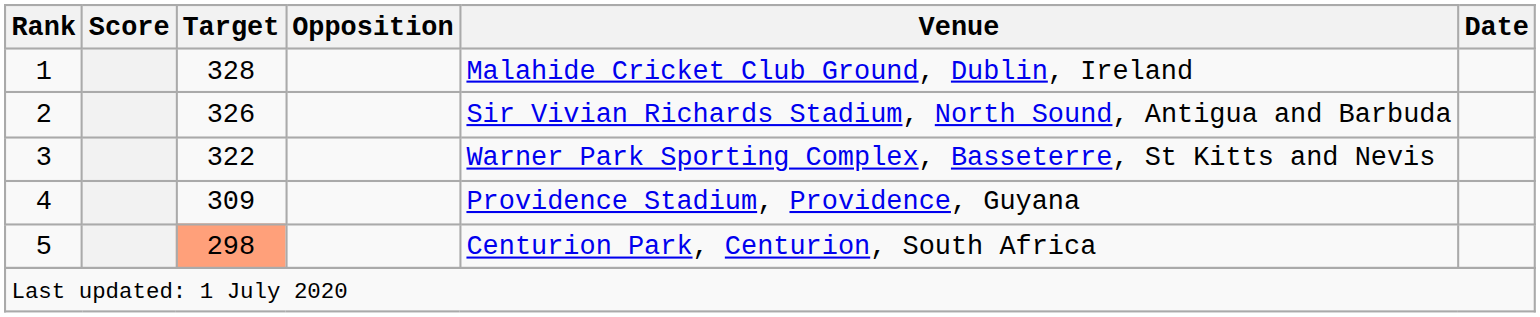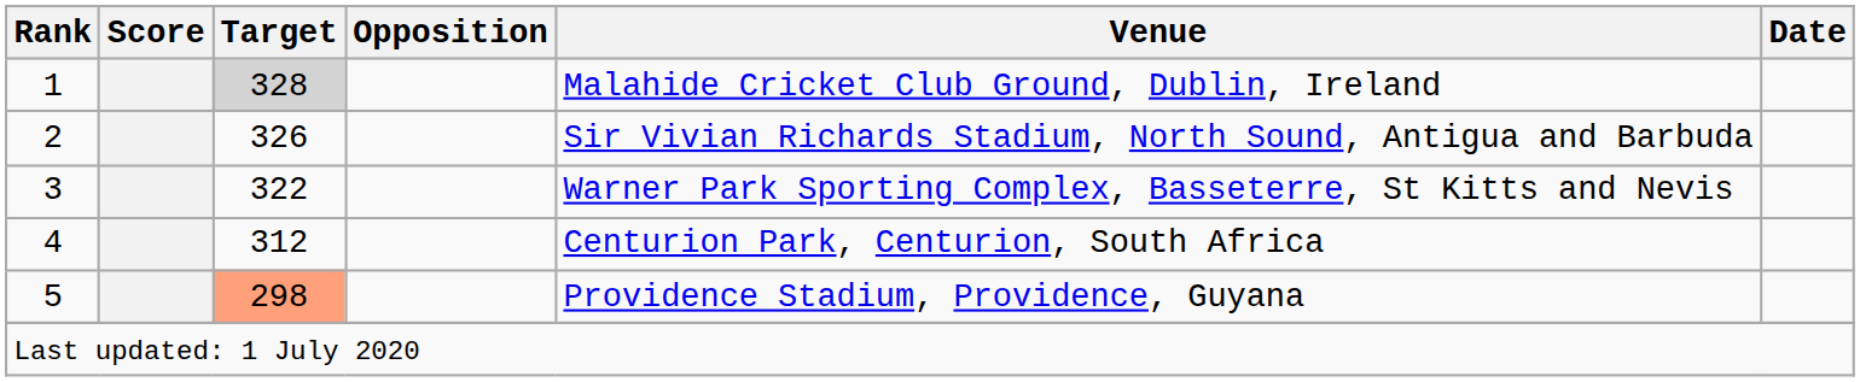1 | Target: no background -> lightgrey background
4 | Target: 309 -> 312
4 | Venue: Providence Stadium, Providence, Guyana -> Centurion Park, Centurion, South Africa
5 | Venue: Centurion Park, Centurion, South Africa -> Providence Stadium, Providence, Guyana
